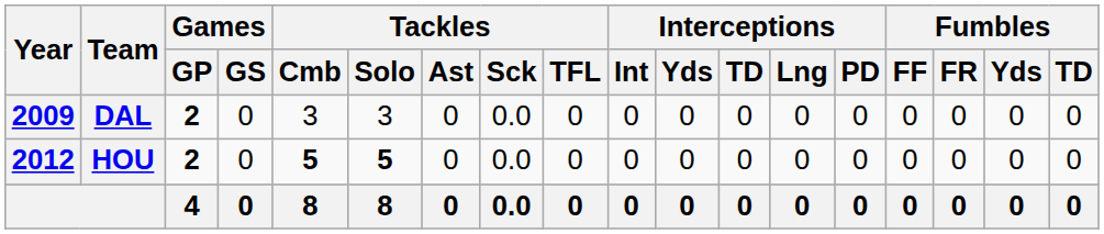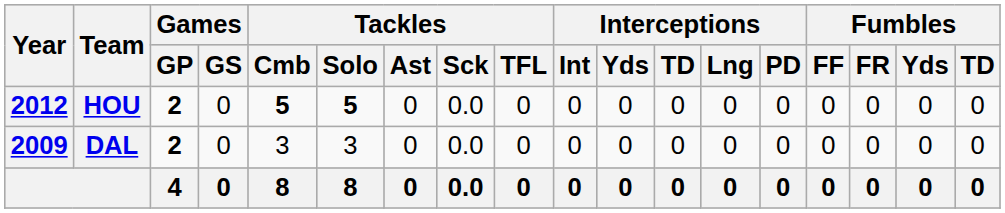rows swapped: DAL <-> HOU
